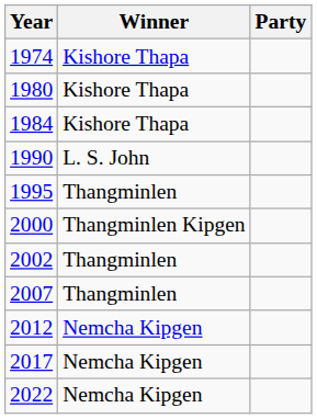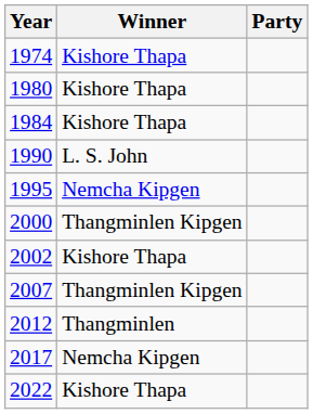1995 | Winner: Thangminlen -> Nemcha Kipgen
2002 | Winner: Thangminlen -> Kishore Thapa
2007 | Winner: Thangminlen -> Thangminlen Kipgen
2012 | Winner: Nemcha Kipgen -> Thangminlen
2022 | Winner: Nemcha Kipgen -> Kishore Thapa
